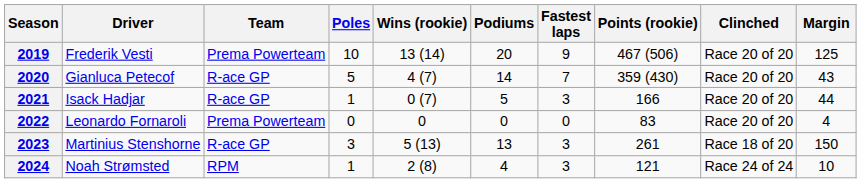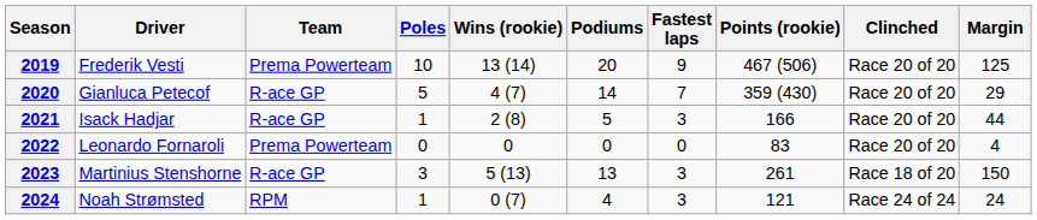2020 | Margin: 43 -> 29
2021 | Wins (rookie): 0 (7) -> 2 (8)
2024 | Wins (rookie): 2 (8) -> 0 (7)
2024 | Margin: 10 -> 24
